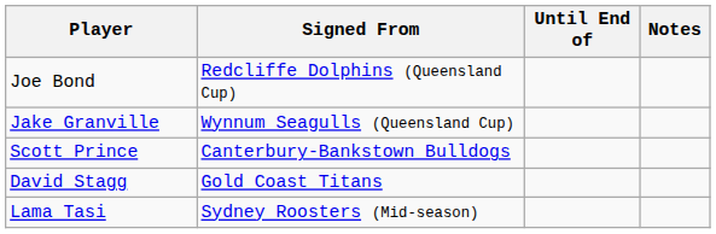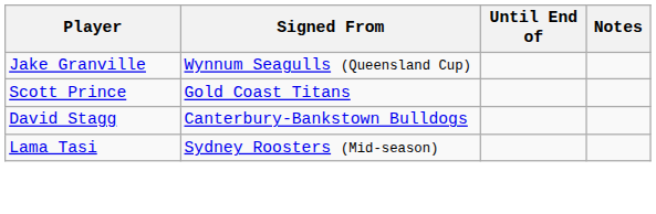- row: Joe Bond | Redcliffe Dolphins (Queensland Cup)
Scott Prince | Signed From: Canterbury-Bankstown Bulldogs -> Gold Coast Titans
David Stagg | Signed From: Gold Coast Titans -> Canterbury-Bankstown Bulldogs
